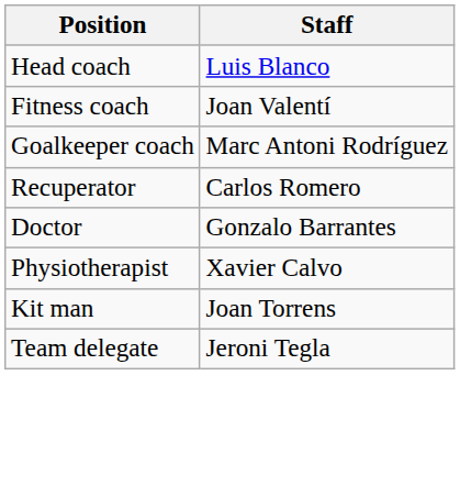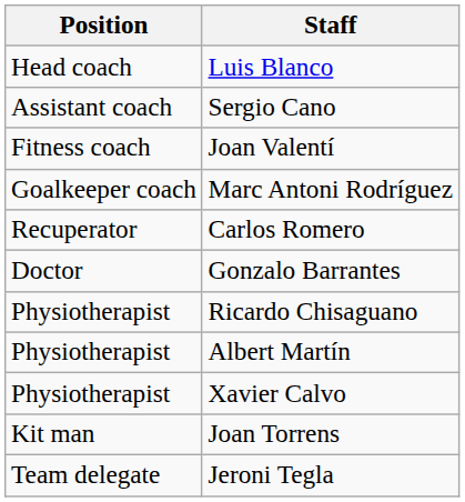+ row: Assistant coach | Sergio Cano
+ row: Physiotherapist | Ricardo Chisaguano
+ row: Physiotherapist | Albert Martín
